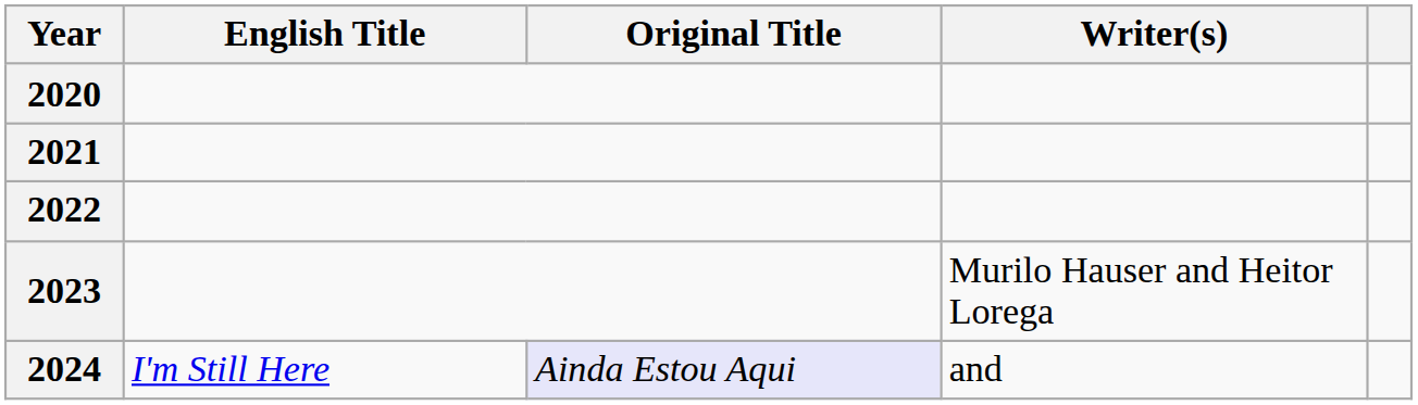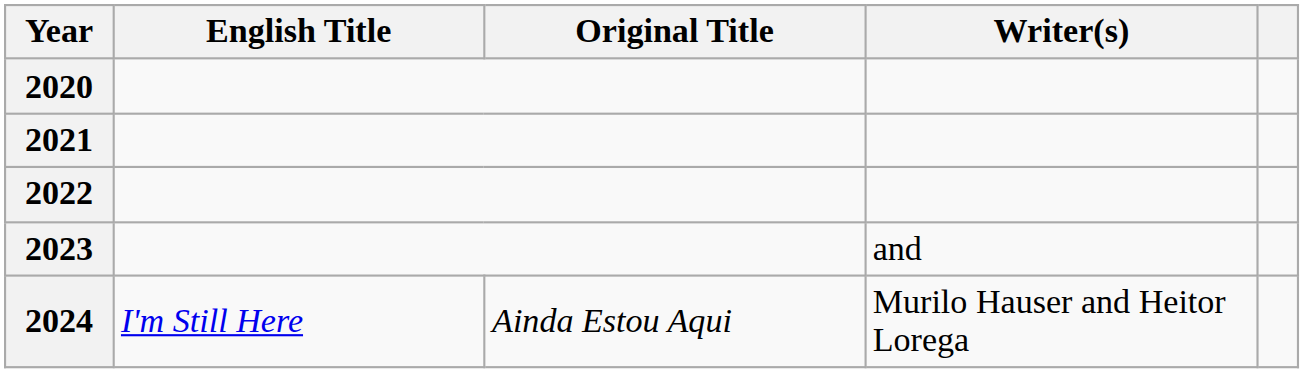2023 | Writer(s): Murilo Hauser and Heitor Lorega -> and
2024 | Original Title: lavender background -> no background
2024 | Writer(s): and -> Murilo Hauser and Heitor Lorega
